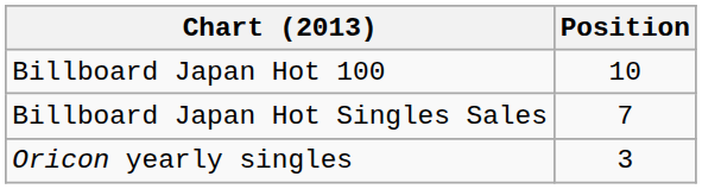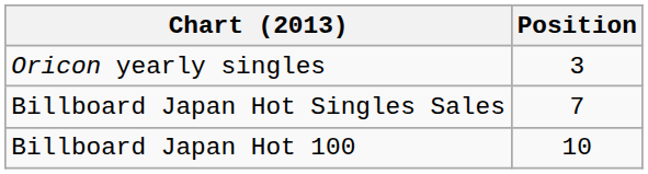rows swapped: Billboard Japan Hot 100 <-> Oricon yearly singles
